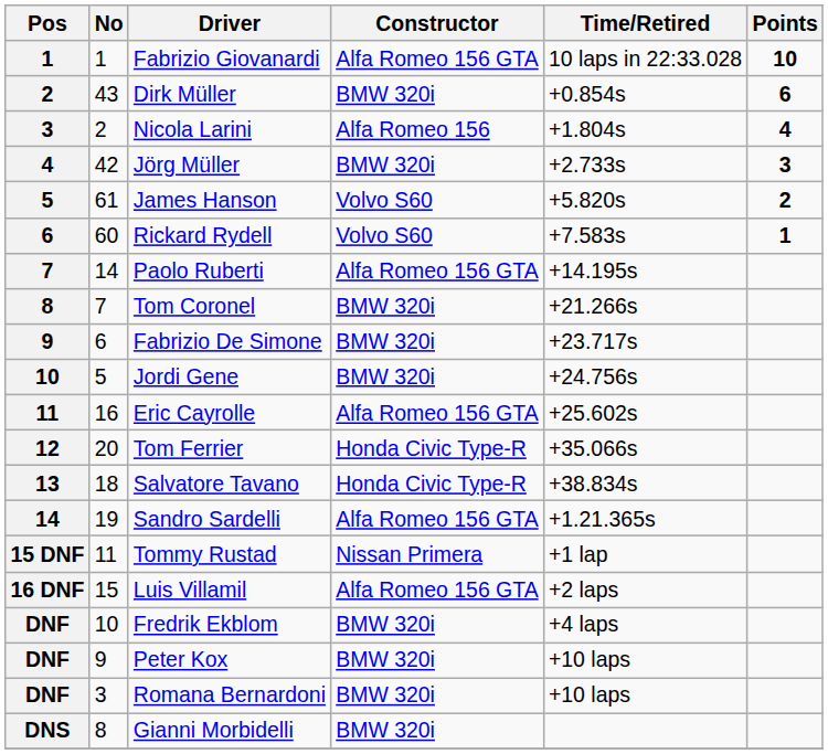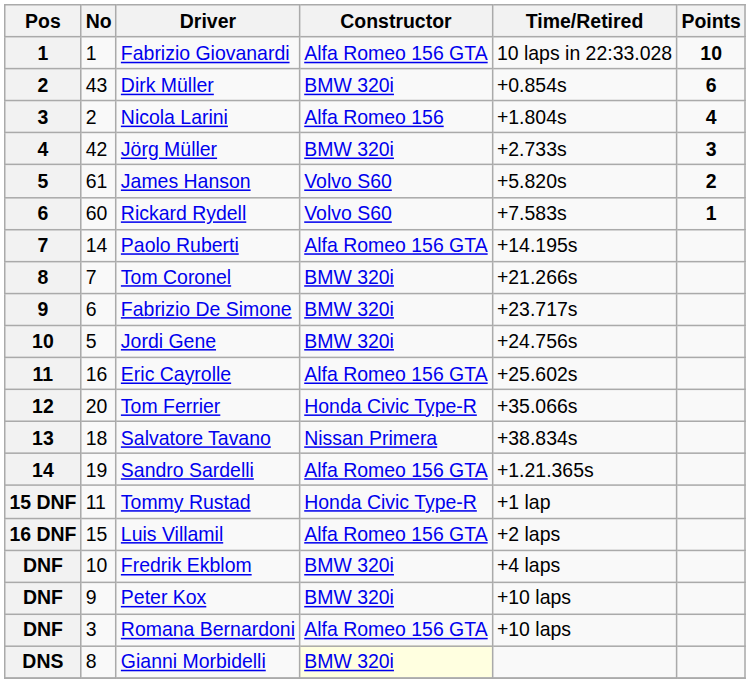Salvatore Tavano | Constructor: Honda Civic Type-R -> Nissan Primera
Tommy Rustad | Constructor: Nissan Primera -> Honda Civic Type-R
Romana Bernardoni | Constructor: BMW 320i -> Alfa Romeo 156 GTA
Gianni Morbidelli | Constructor: no background -> lightyellow background
